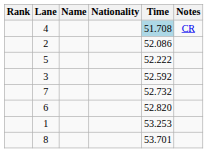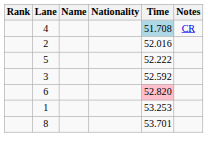2 | Time: 52.086 -> 52.016
- row: 7 | 52.732
6 | Time: no background -> pink background
